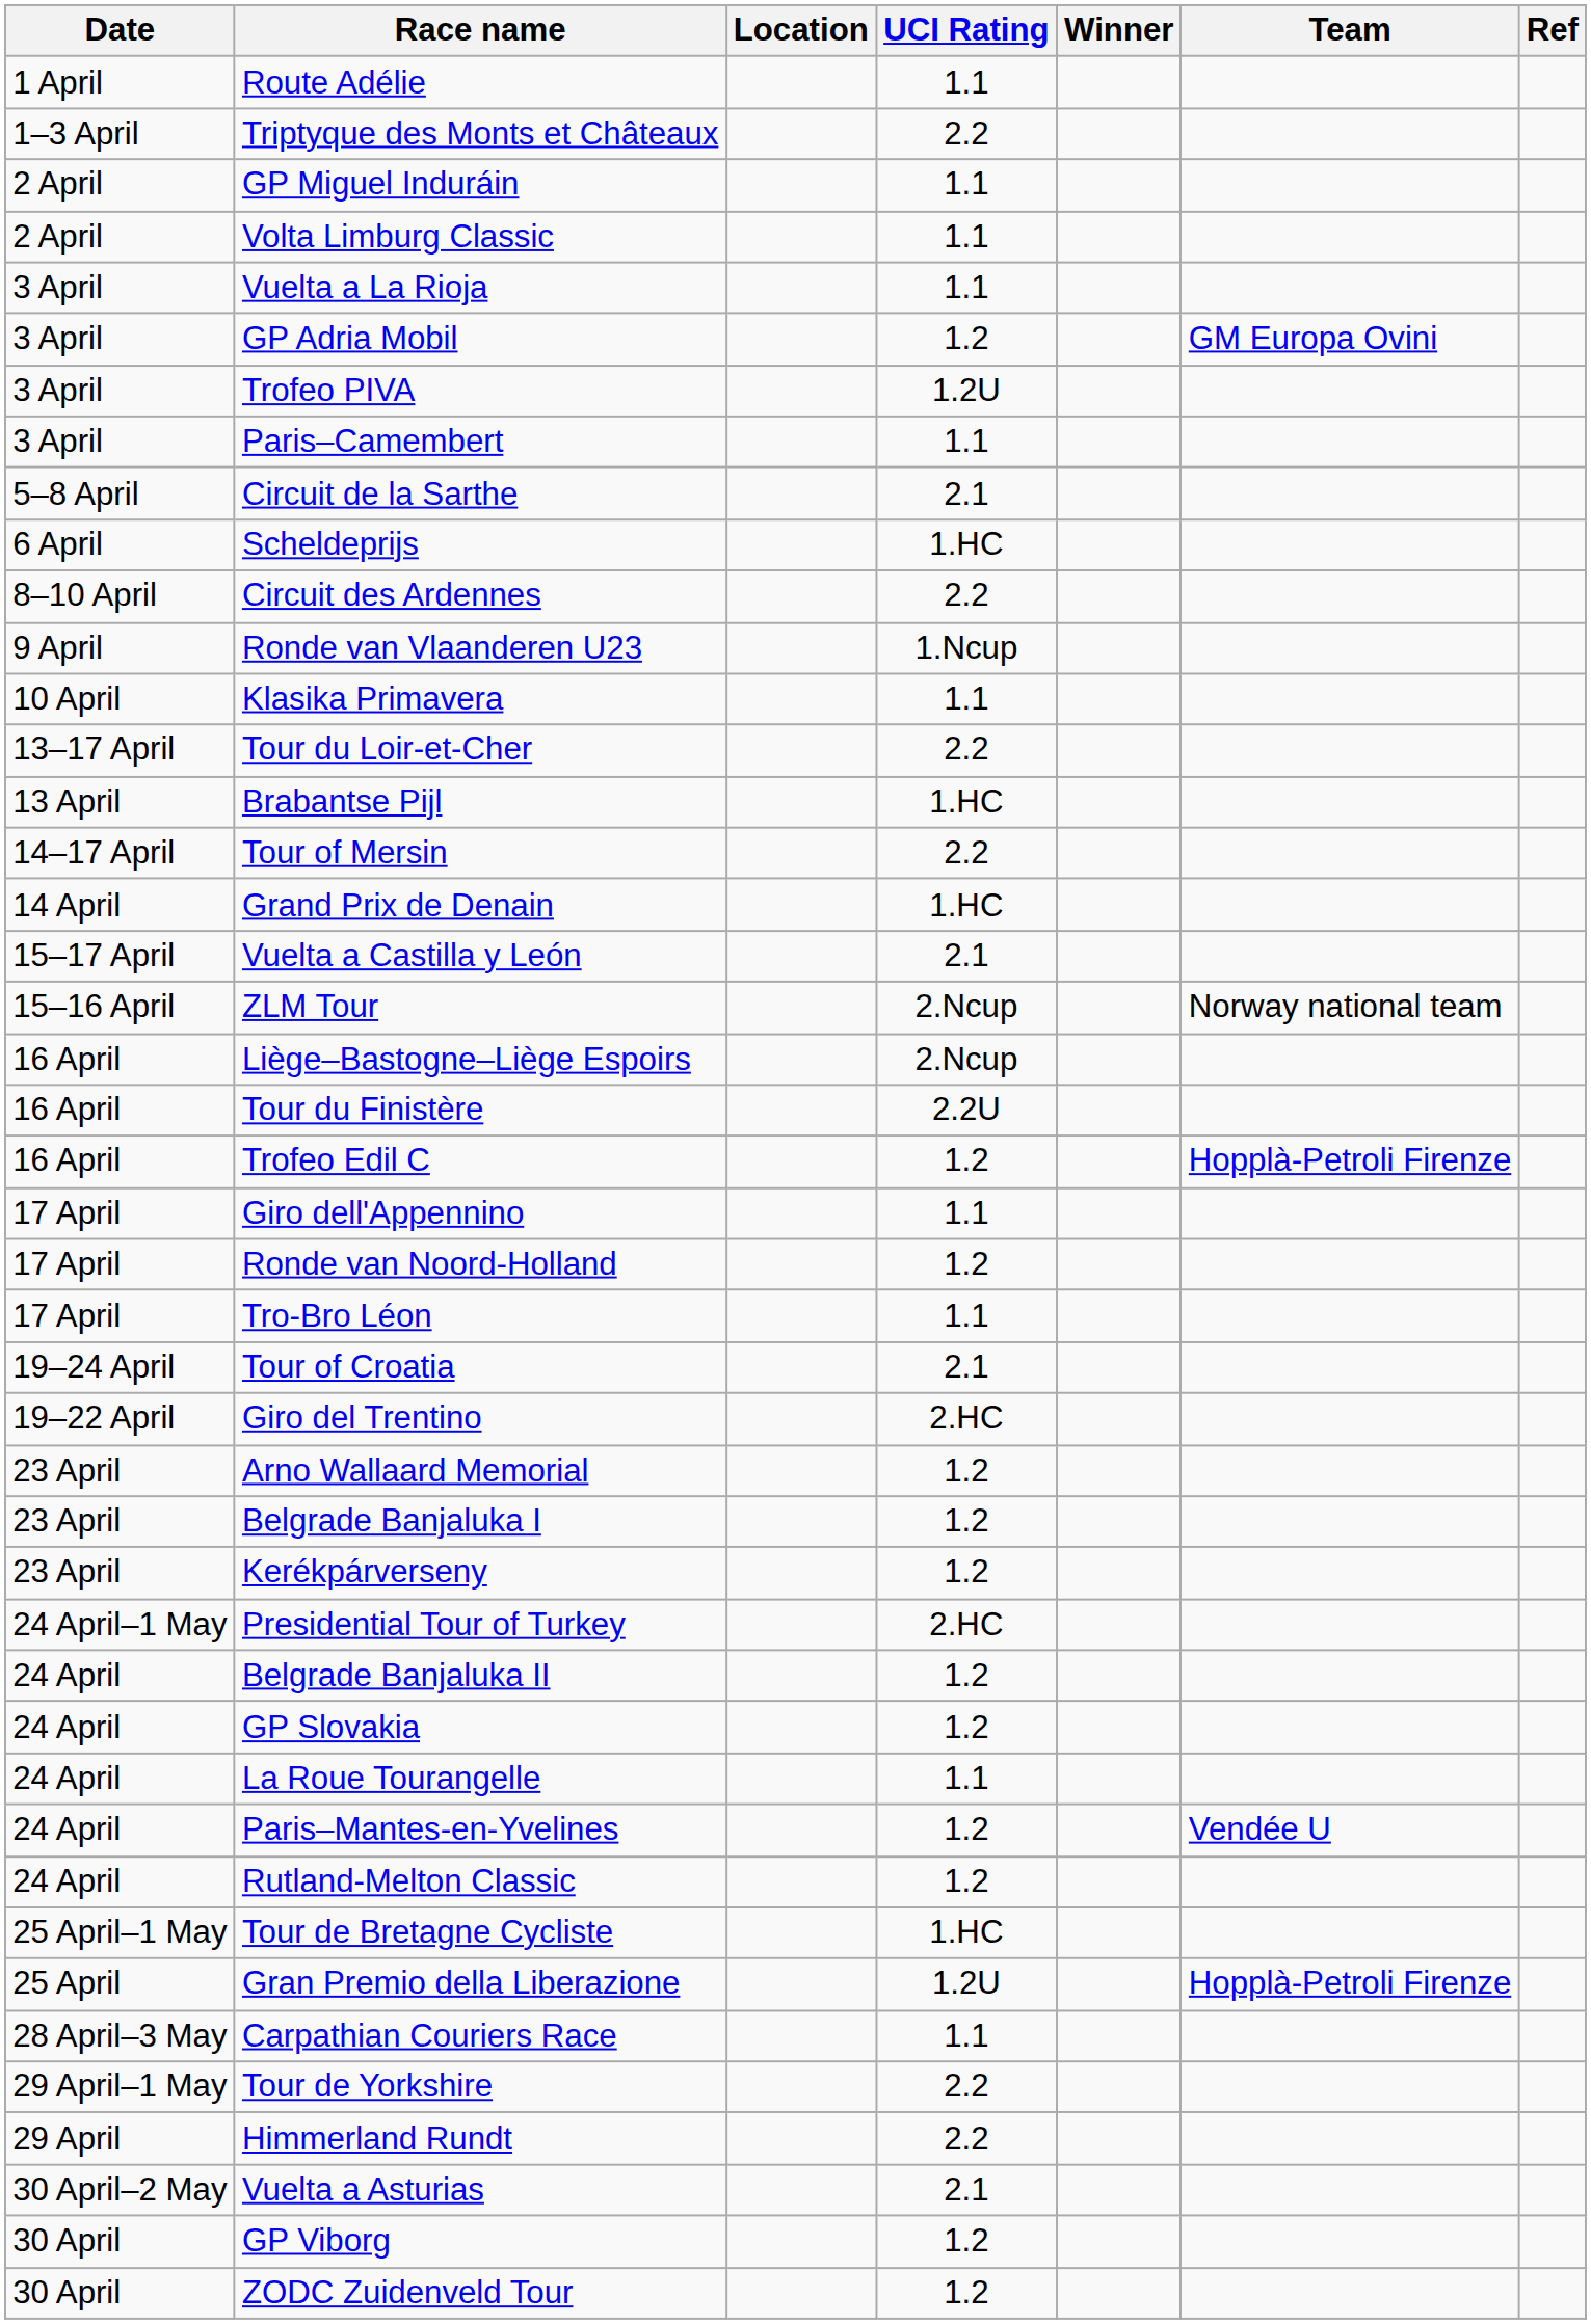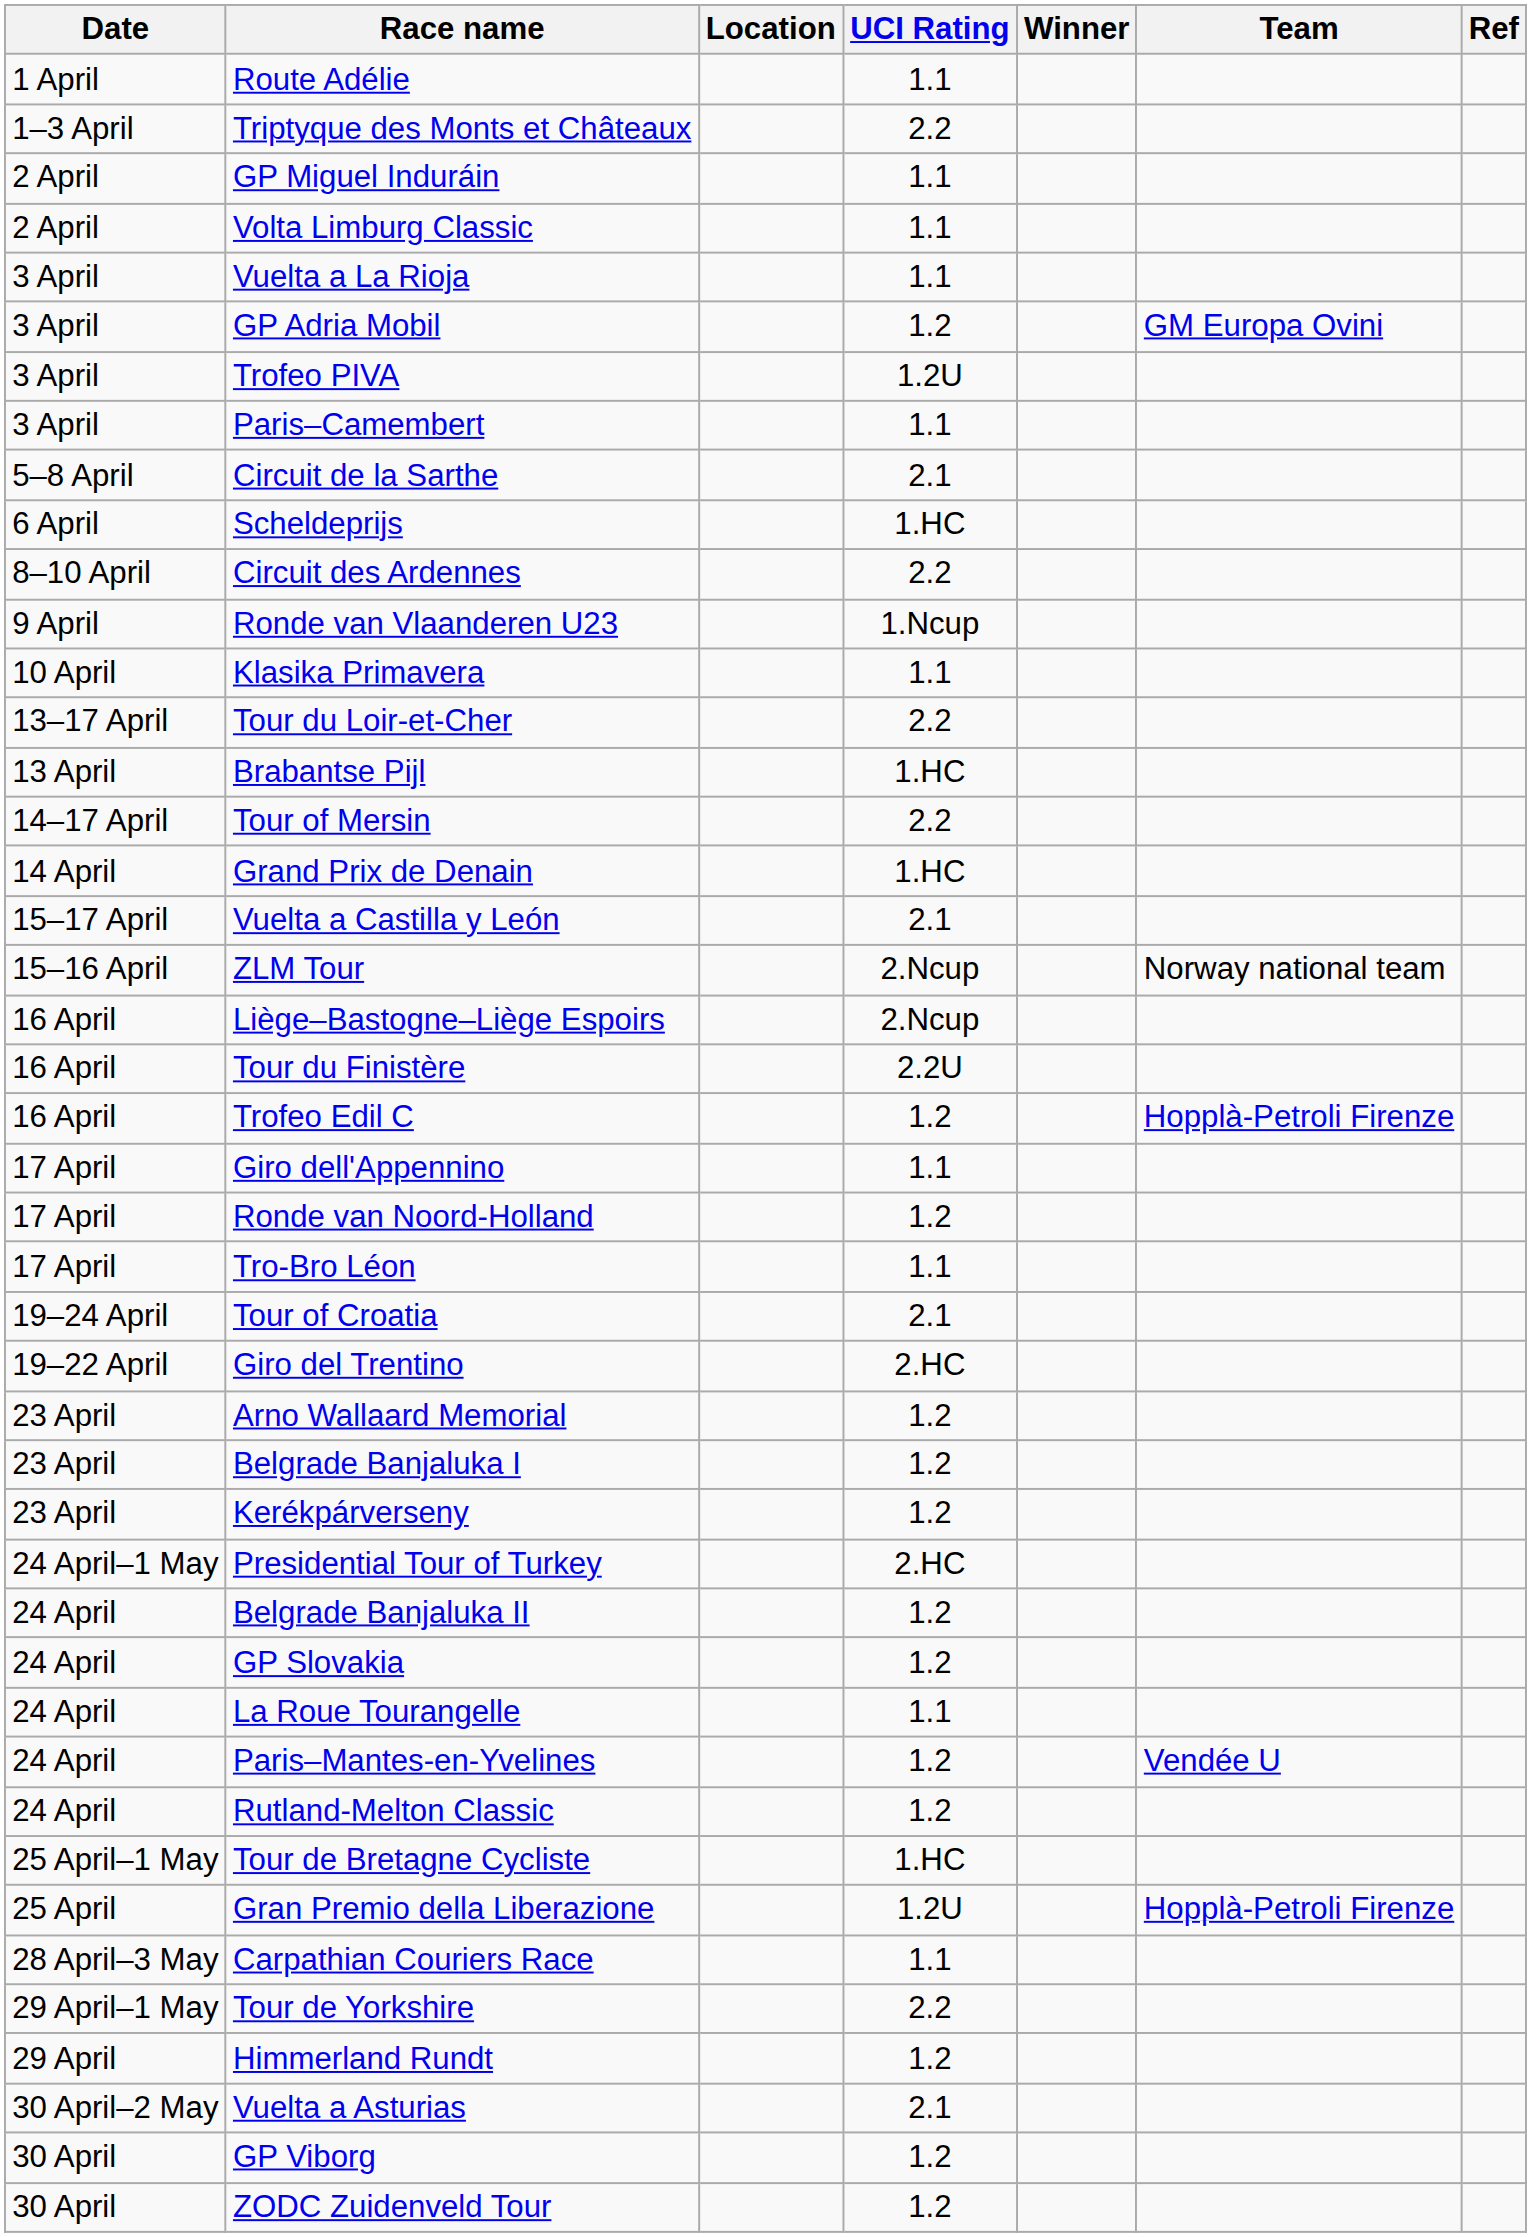Himmerland Rundt | UCI Rating: 2.2 -> 1.2
